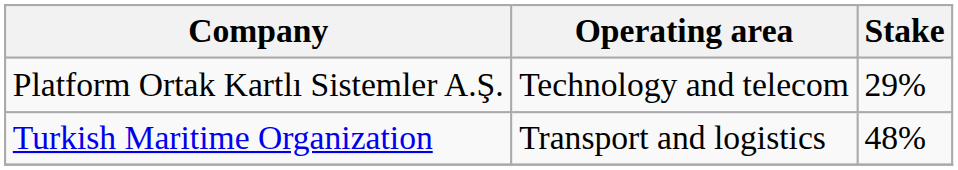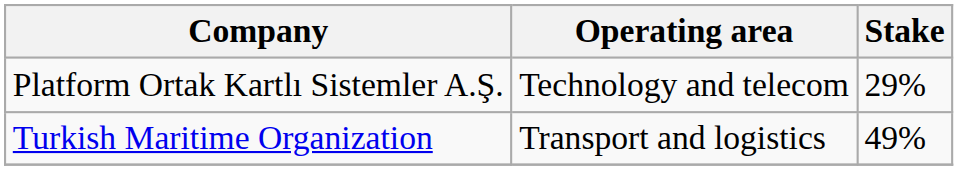Turkish Maritime Organization | Stake: 48% -> 49%
